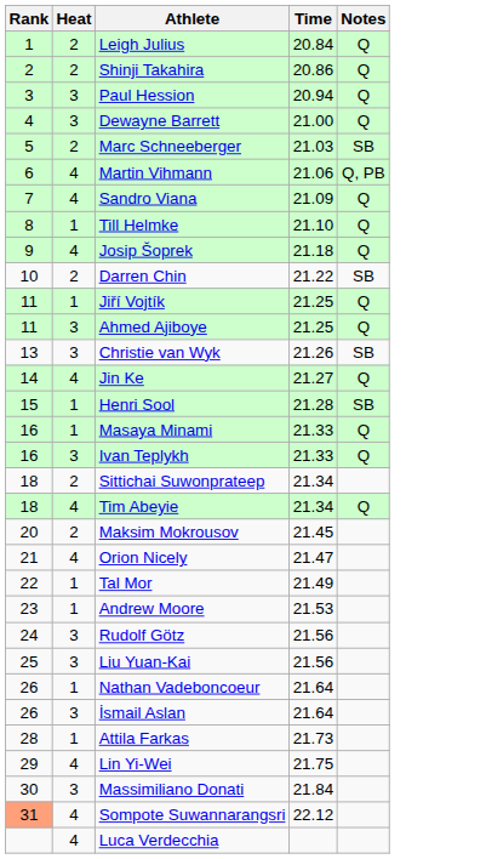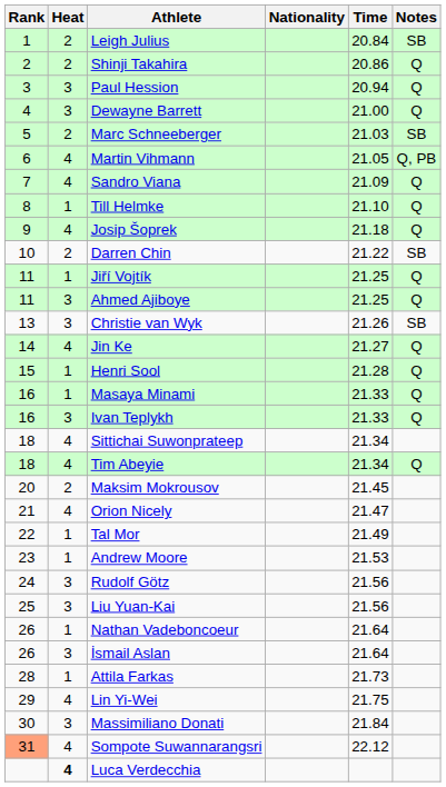+ column: Nationality
Leigh Julius | Notes: Q -> SB
Martin Vihmann | Time: 21.06 -> 21.05
Henri Sool | Notes: SB -> Q
Sittichai Suwonprateep | Heat: 2 -> 4
Luca Verdecchia | Heat: normal -> bold
